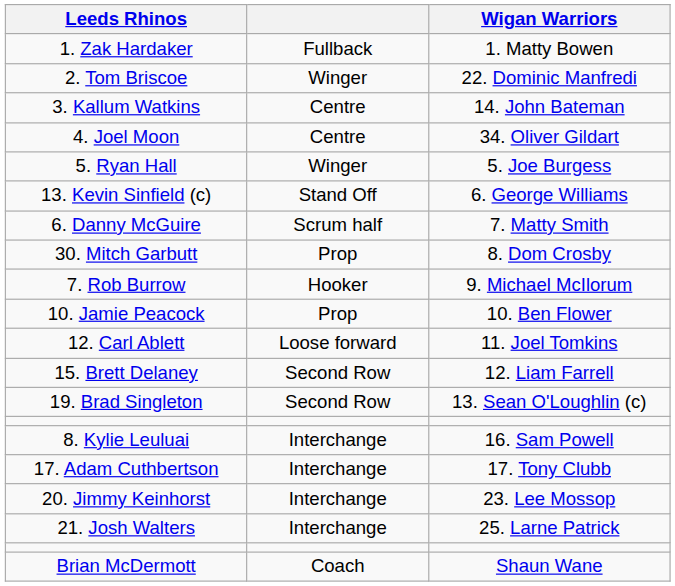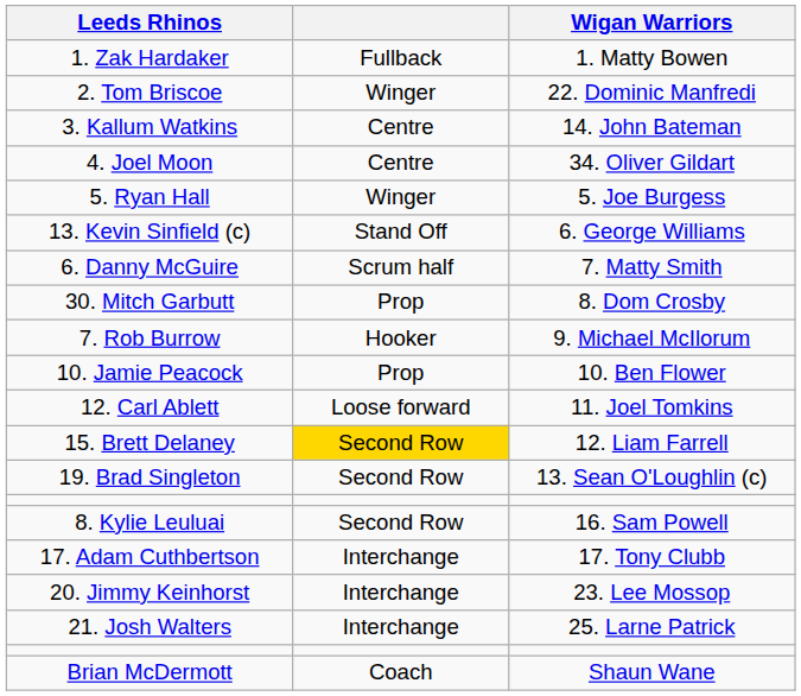15. Brett Delaney | column 2: no background -> gold background
8. Kylie Leuluai | column 2: Interchange -> Second Row
